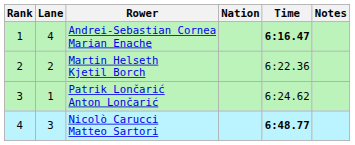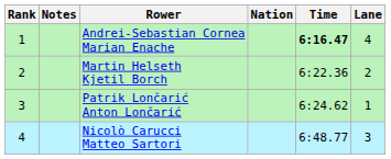columns swapped: Lane <-> Notes
Nicolò Carucci Matteo Sartori | Time: bold -> normal
